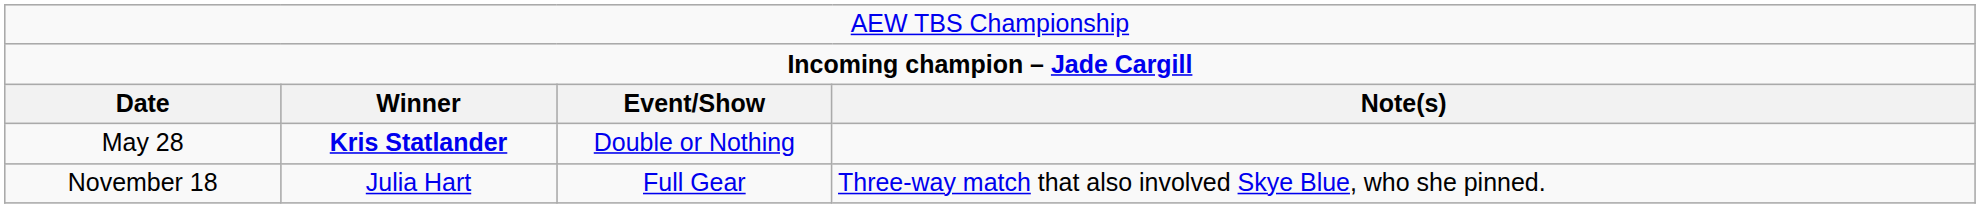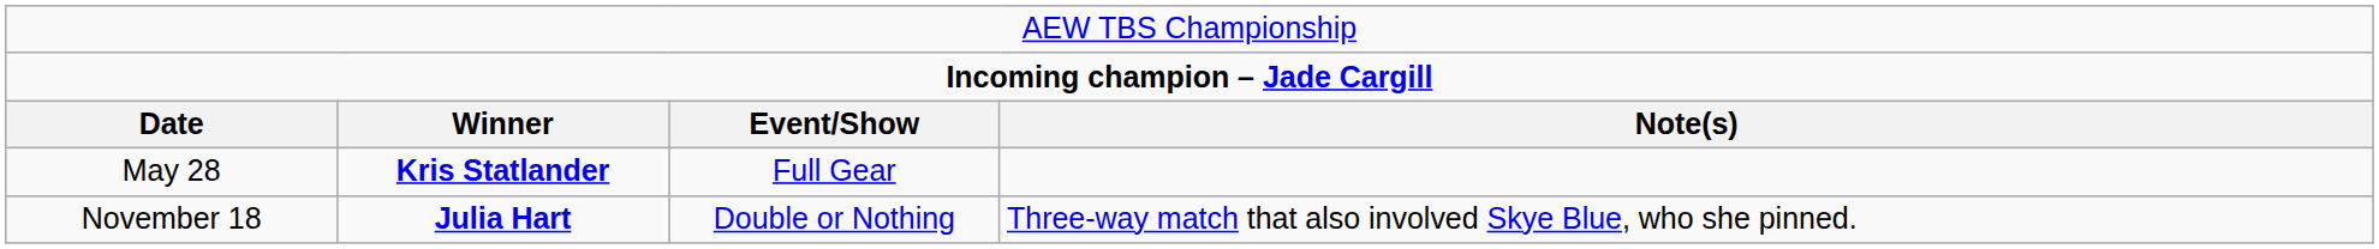May 28 | column 3: Double or Nothing -> Full Gear
November 18 | column 2: normal -> bold
November 18 | column 3: Full Gear -> Double or Nothing
